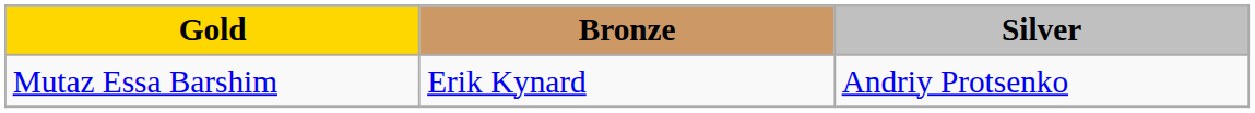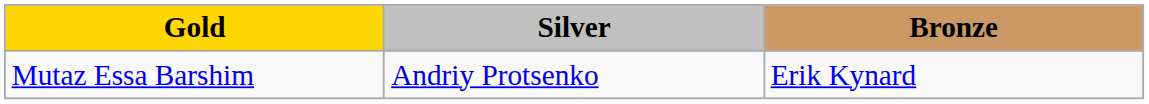columns swapped: Silver <-> Bronze
